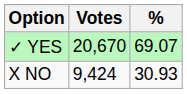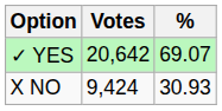✓ YES | Votes: 20,670 -> 20,642
